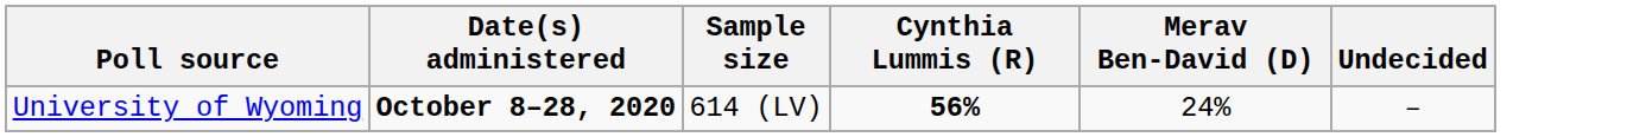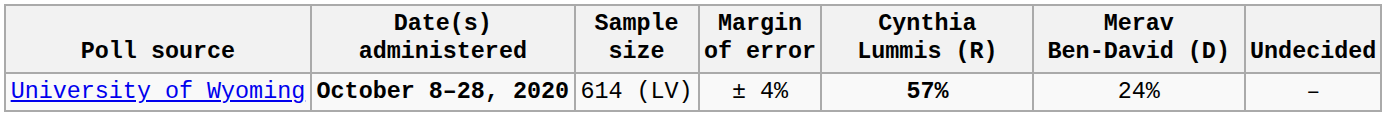+ column: Margin of error | ± 4%
University of Wyoming | Cynthia Lummis (R): 56% -> 57%
